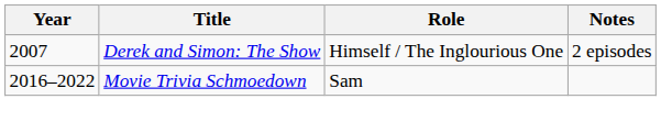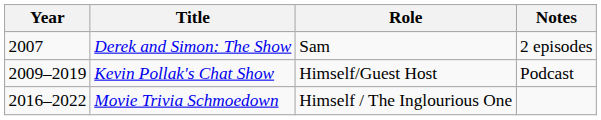Derek and Simon: The Show | Role: Himself / The Inglourious One -> Sam
+ row: 2009–2019 | Kevin Pollak's Chat Show | Himself/Guest Host | Podcast
Movie Trivia Schmoedown | Role: Sam -> Himself / The Inglourious One
